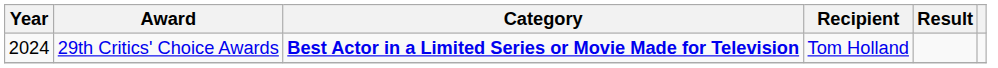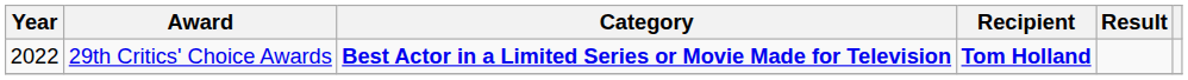29th Critics' Choice Awards | Year: 2024 -> 2022
29th Critics' Choice Awards | Recipient: normal -> bold
